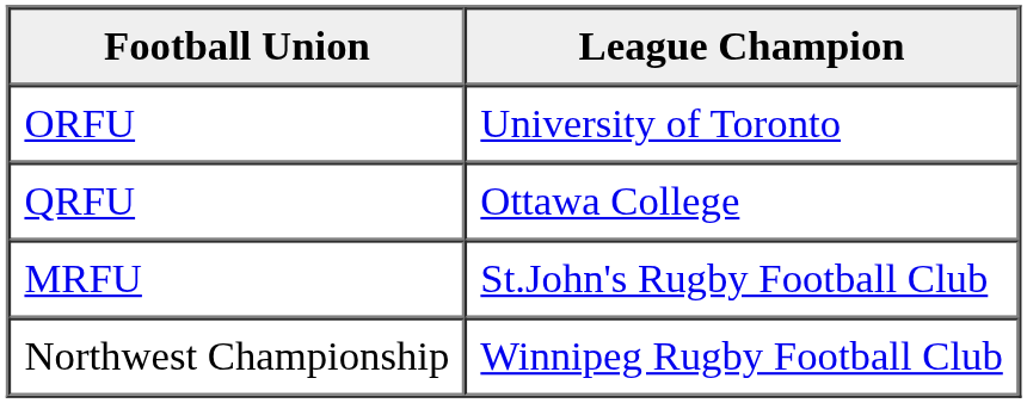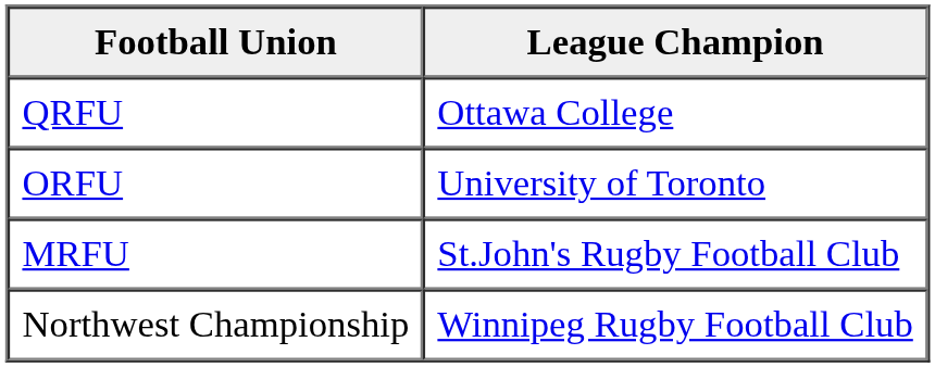rows swapped: ORFU <-> QRFU
